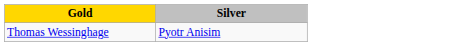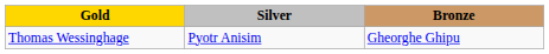+ column: Bronze | Gheorghe Ghipu
